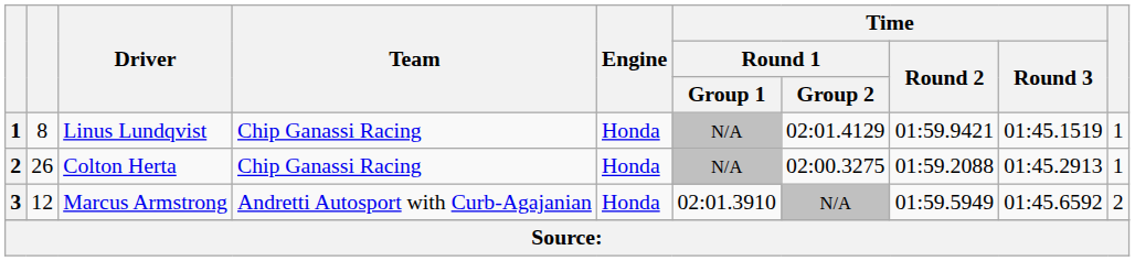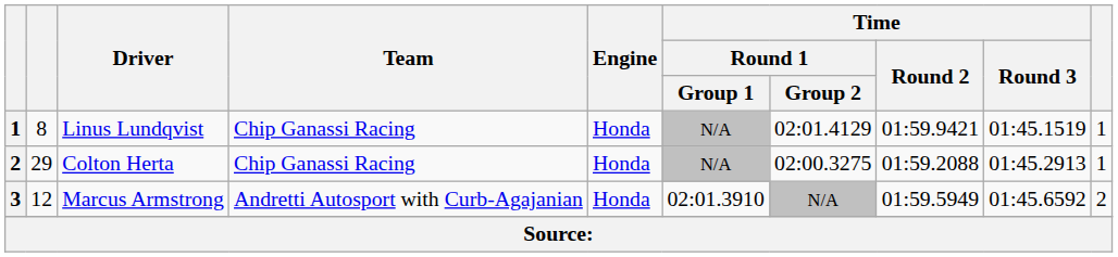Colton Herta | column 2: 26 -> 29
